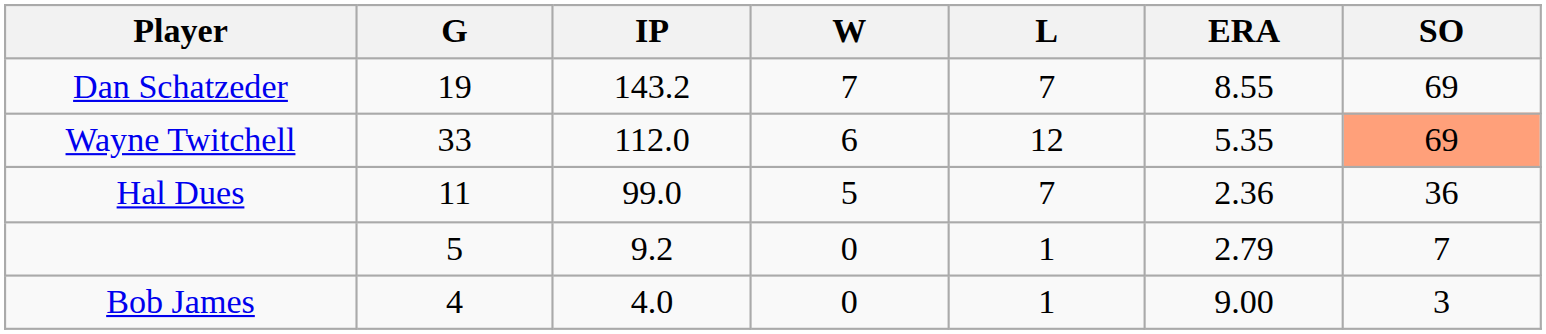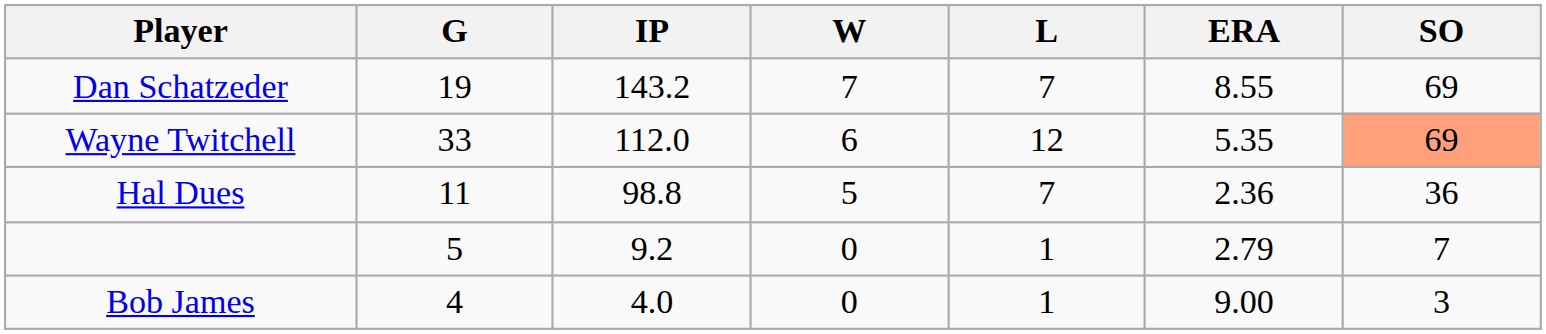Hal Dues | IP: 99.0 -> 98.8
